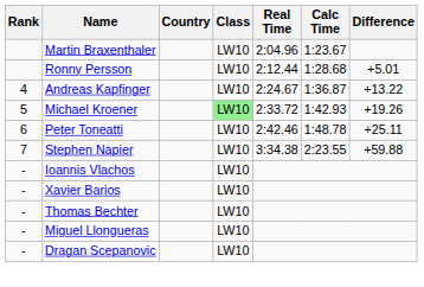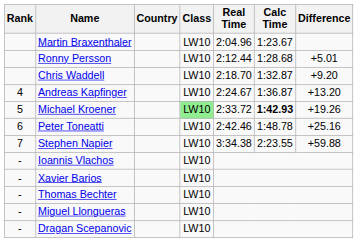+ row: Chris Waddell | LW10 | 2:18.70 | 1:32.87 | +9.20
Andreas Kapfinger | Difference: +13.22 -> +13.20
Michael Kroener | Calc Time: normal -> bold
Peter Toneatti | Difference: +25.11 -> +25.16
